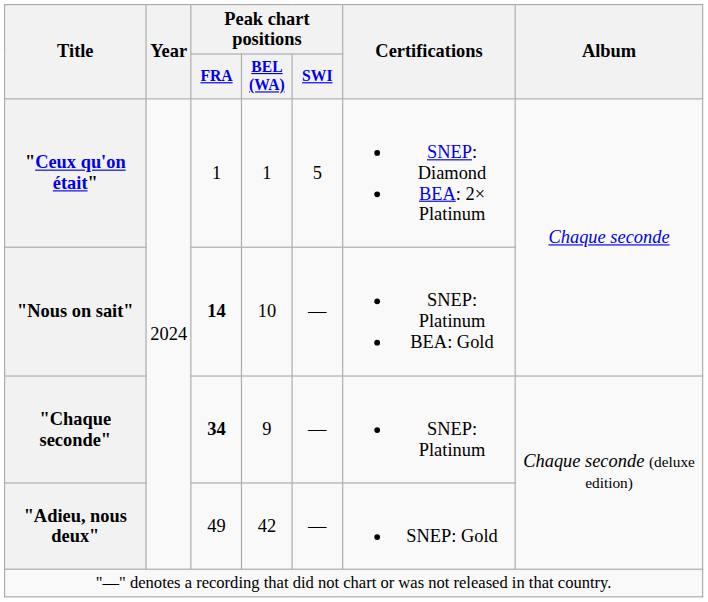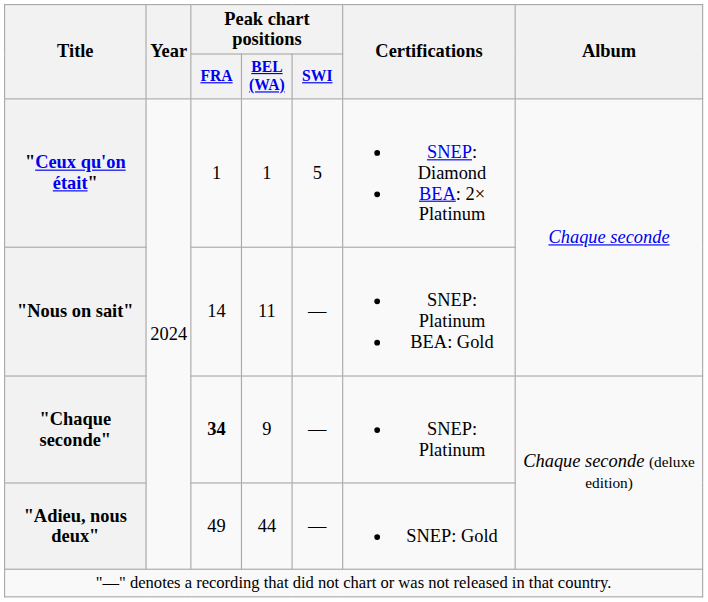"Nous on sait" | Peak chart positions / FRA: bold -> normal
"Nous on sait" | Peak chart positions / BEL (WA): 10 -> 11
"Adieu, nous deux" | Peak chart positions / BEL (WA): 42 -> 44
